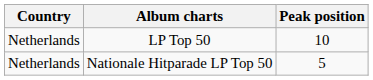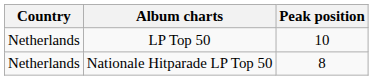Nationale Hitparade LP Top 50 | Peak position: 5 -> 8
